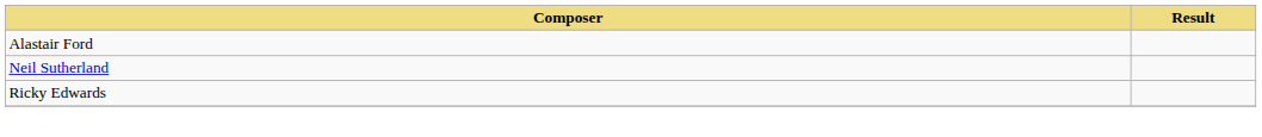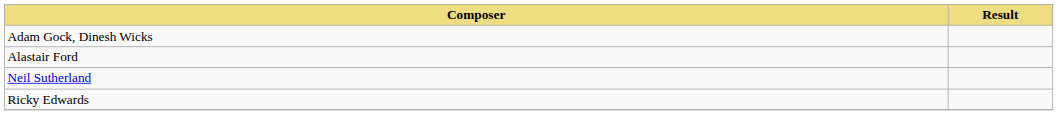+ row: Adam Gock, Dinesh Wicks
